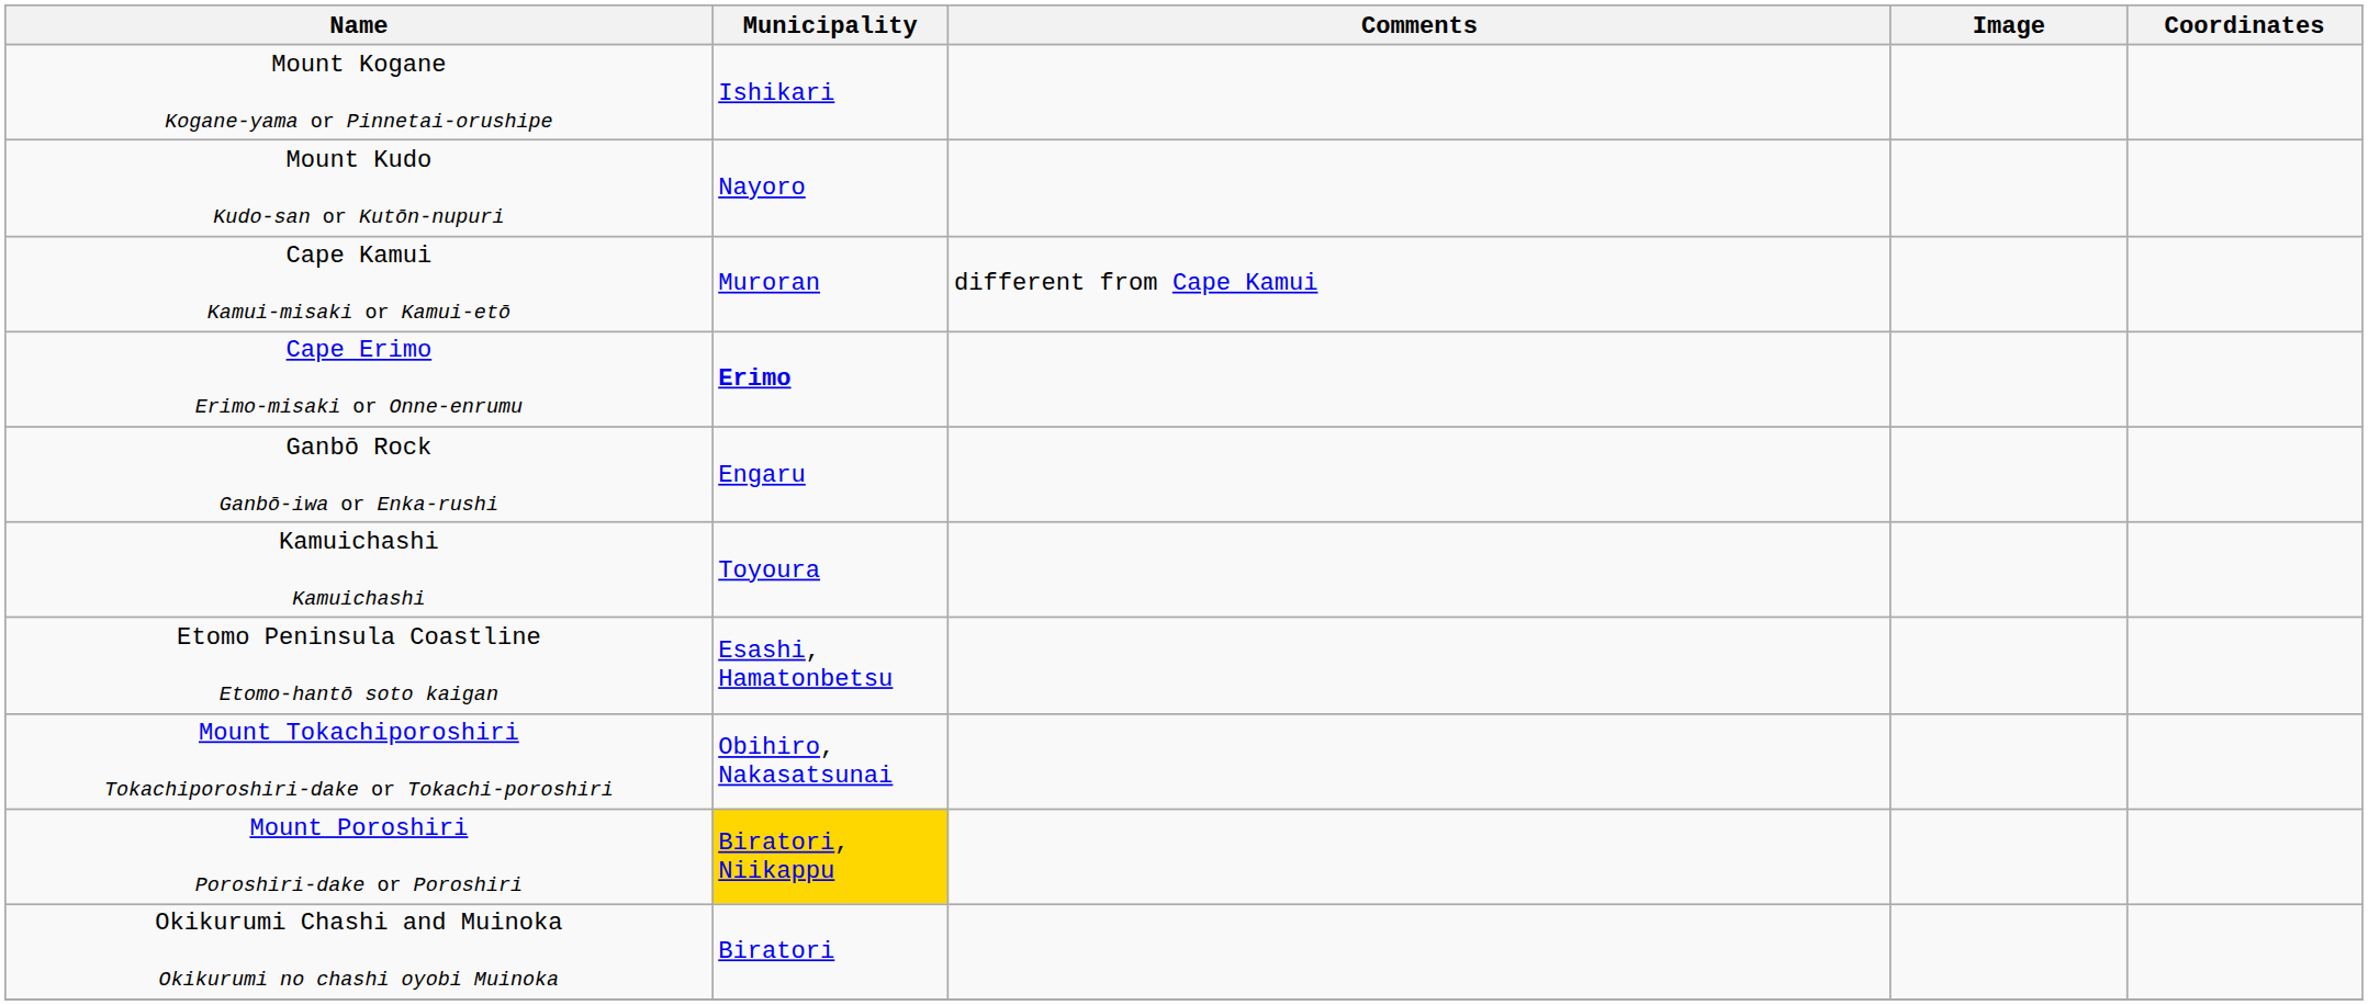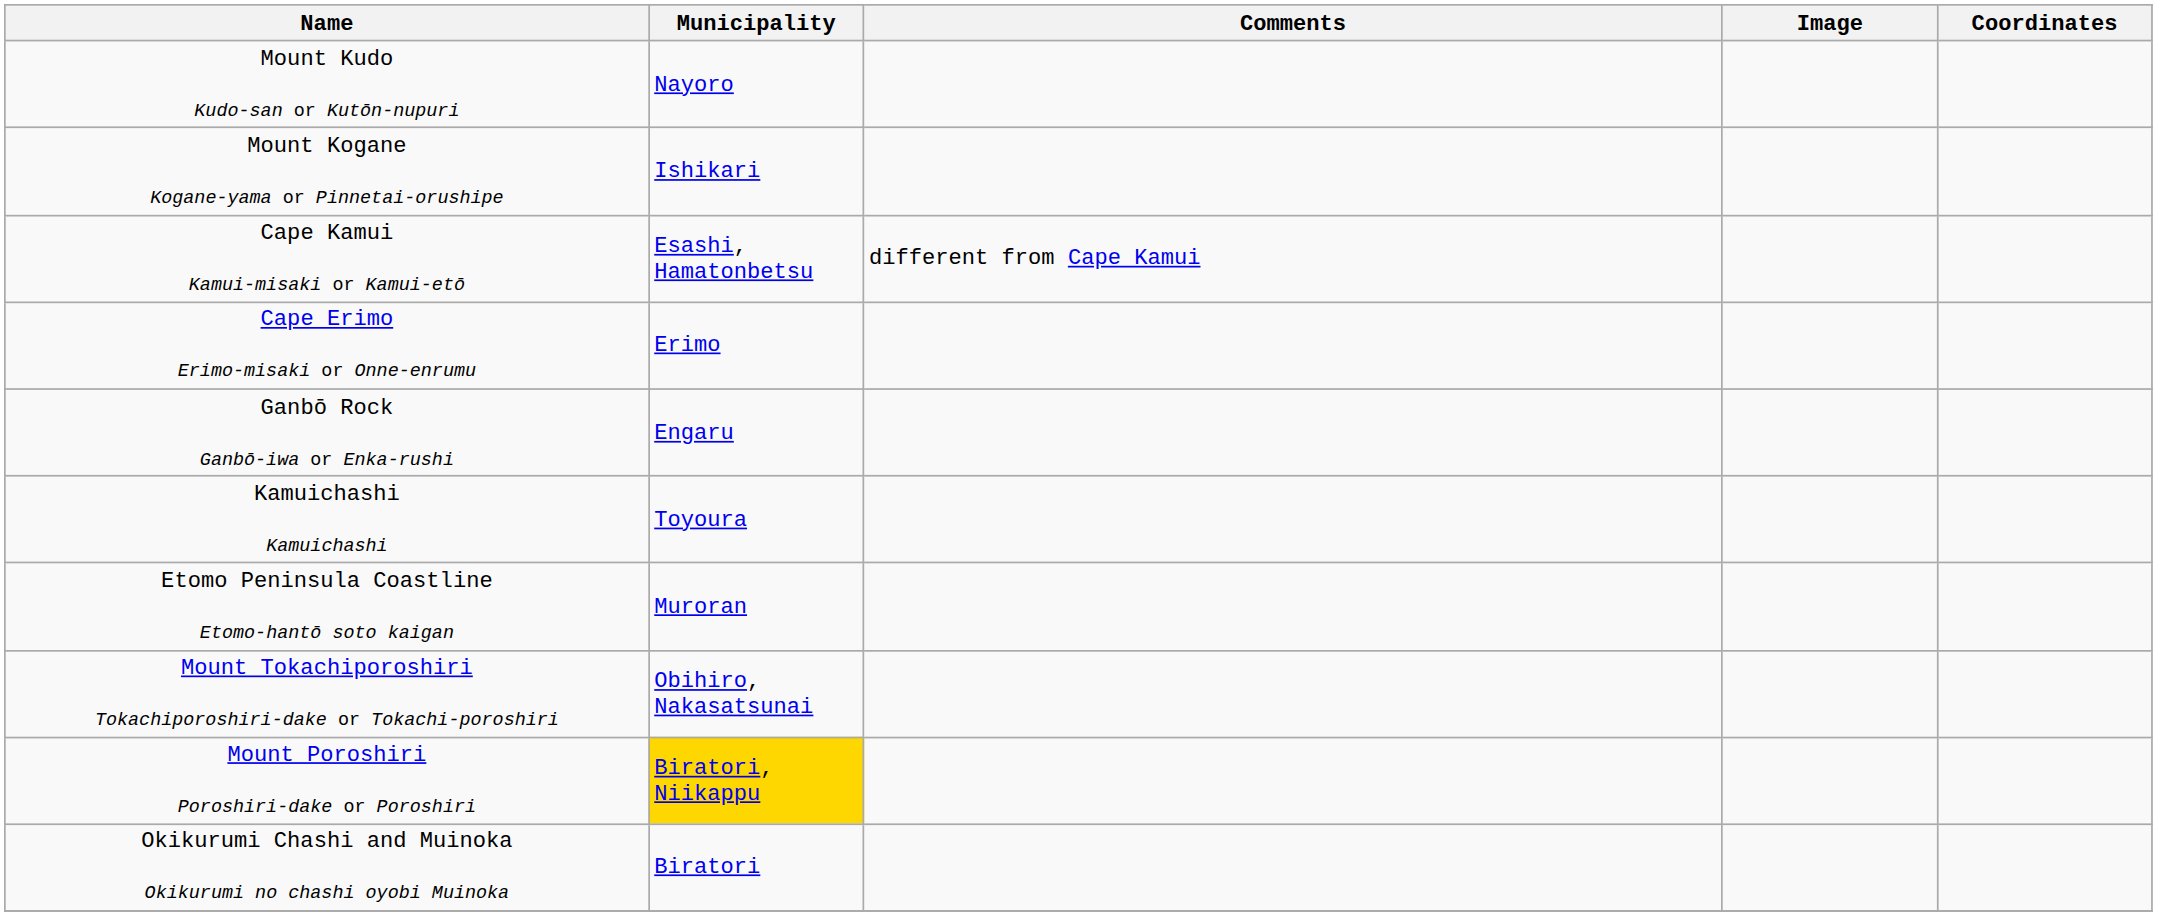rows swapped: Mount Kudo Kudo-san or Kutōn-nupuri <-> Mount Kogane Kogane-yama or Pinnetai-orushipe
Cape Kamui Kamui-misaki or Kamui-etō | Municipality: Muroran -> Esashi, Hamatonbetsu
Cape Erimo Erimo-misaki or Onne-enrumu | Municipality: bold -> normal
Etomo Peninsula Coastline Etomo-hantō soto kaigan | Municipality: Esashi, Hamatonbetsu -> Muroran
